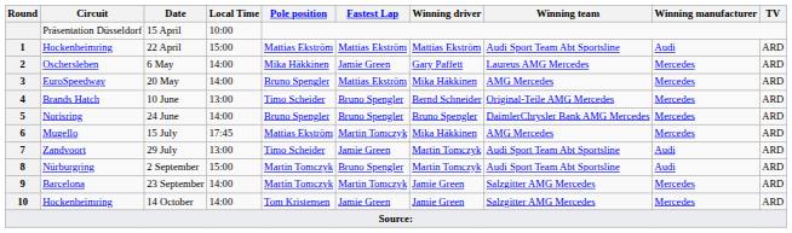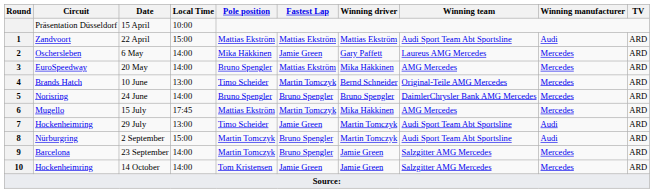22 April | Circuit: Hockenheimring -> Zandvoort
10 June | Fastest Lap: Bruno Spengler -> Martin Tomczyk
29 July | Circuit: Zandvoort -> Hockenheimring
23 September | Fastest Lap: Martin Tomczyk -> Bruno Spengler
